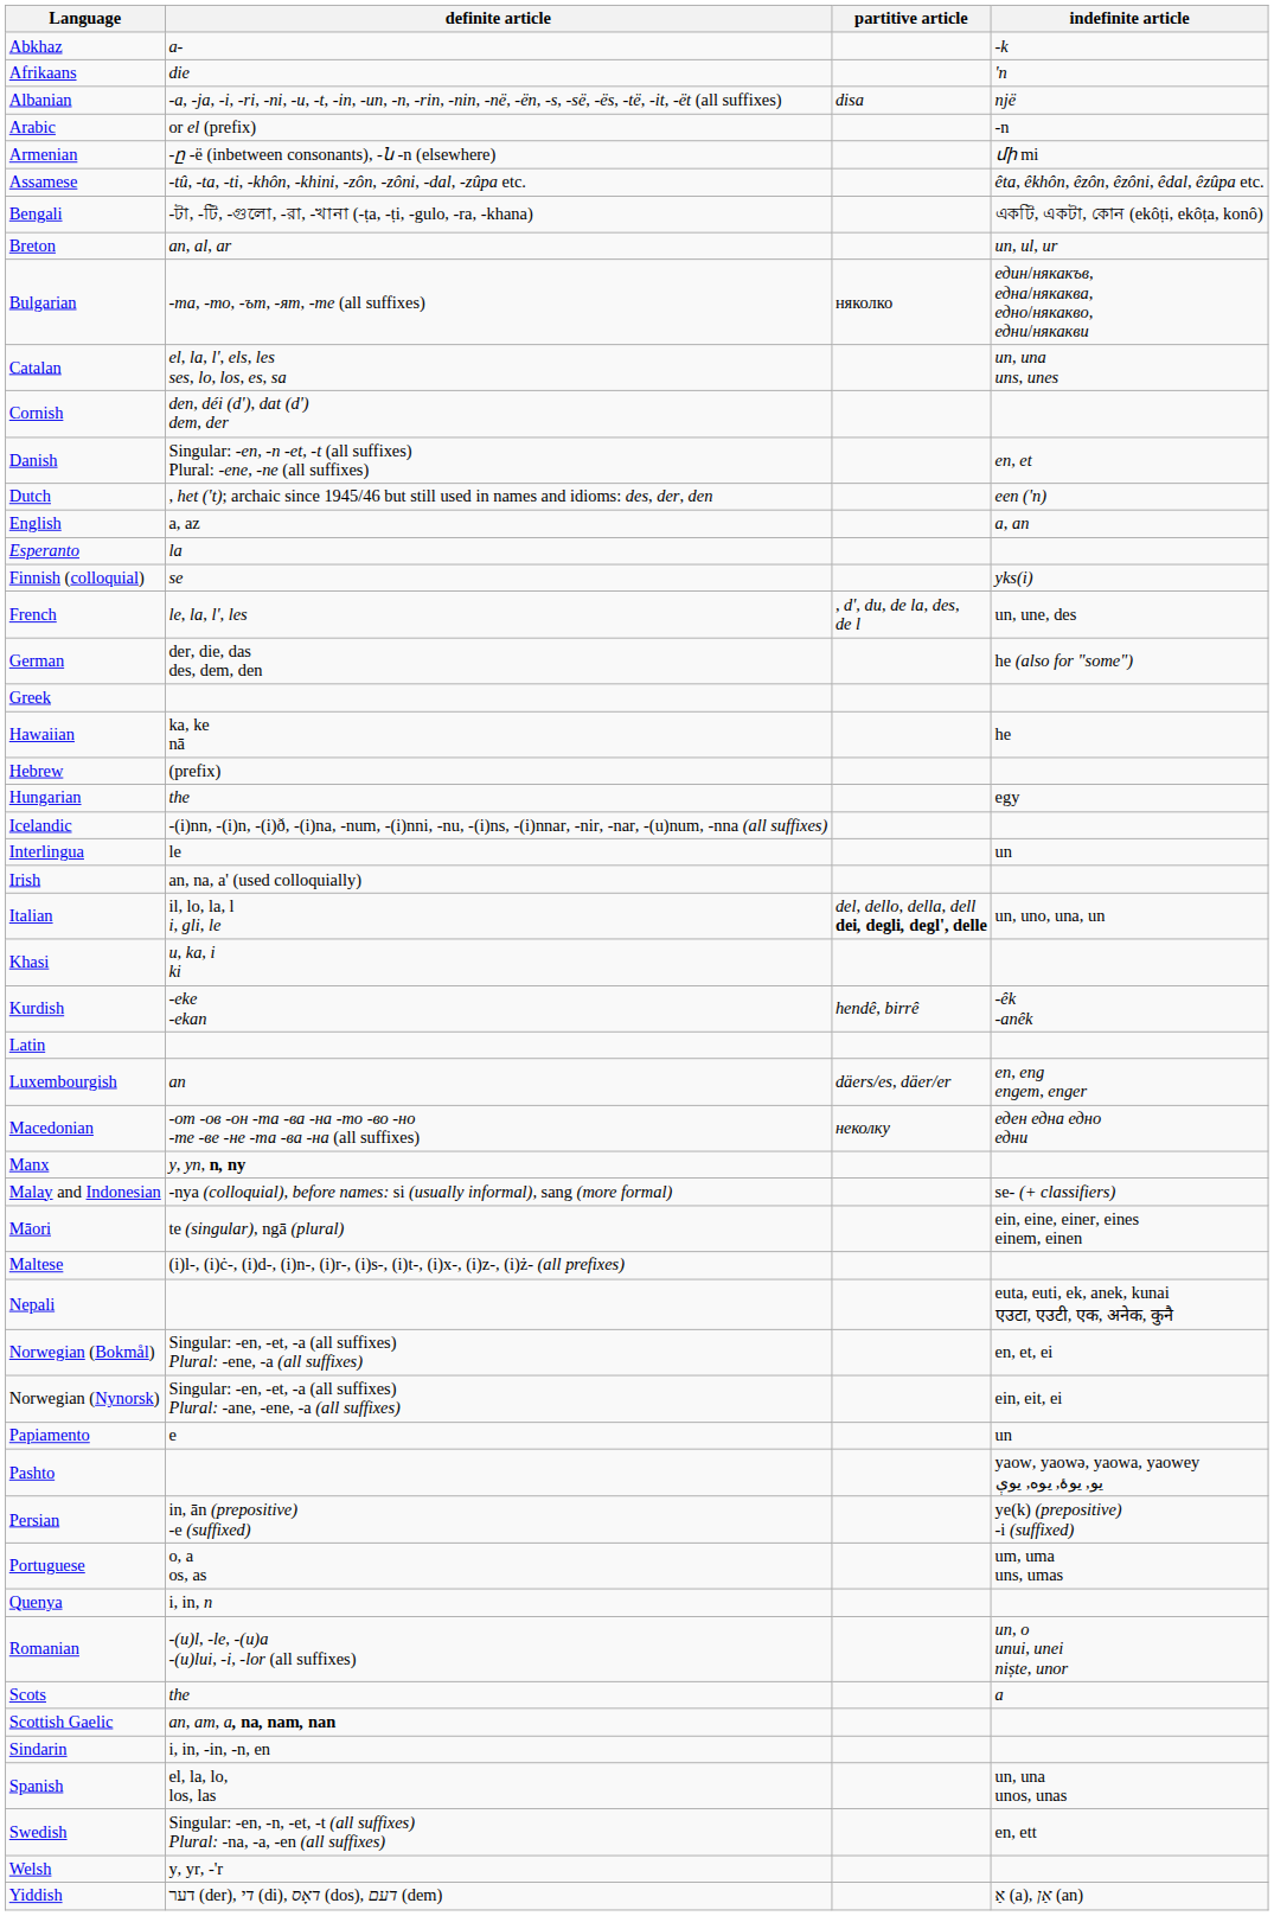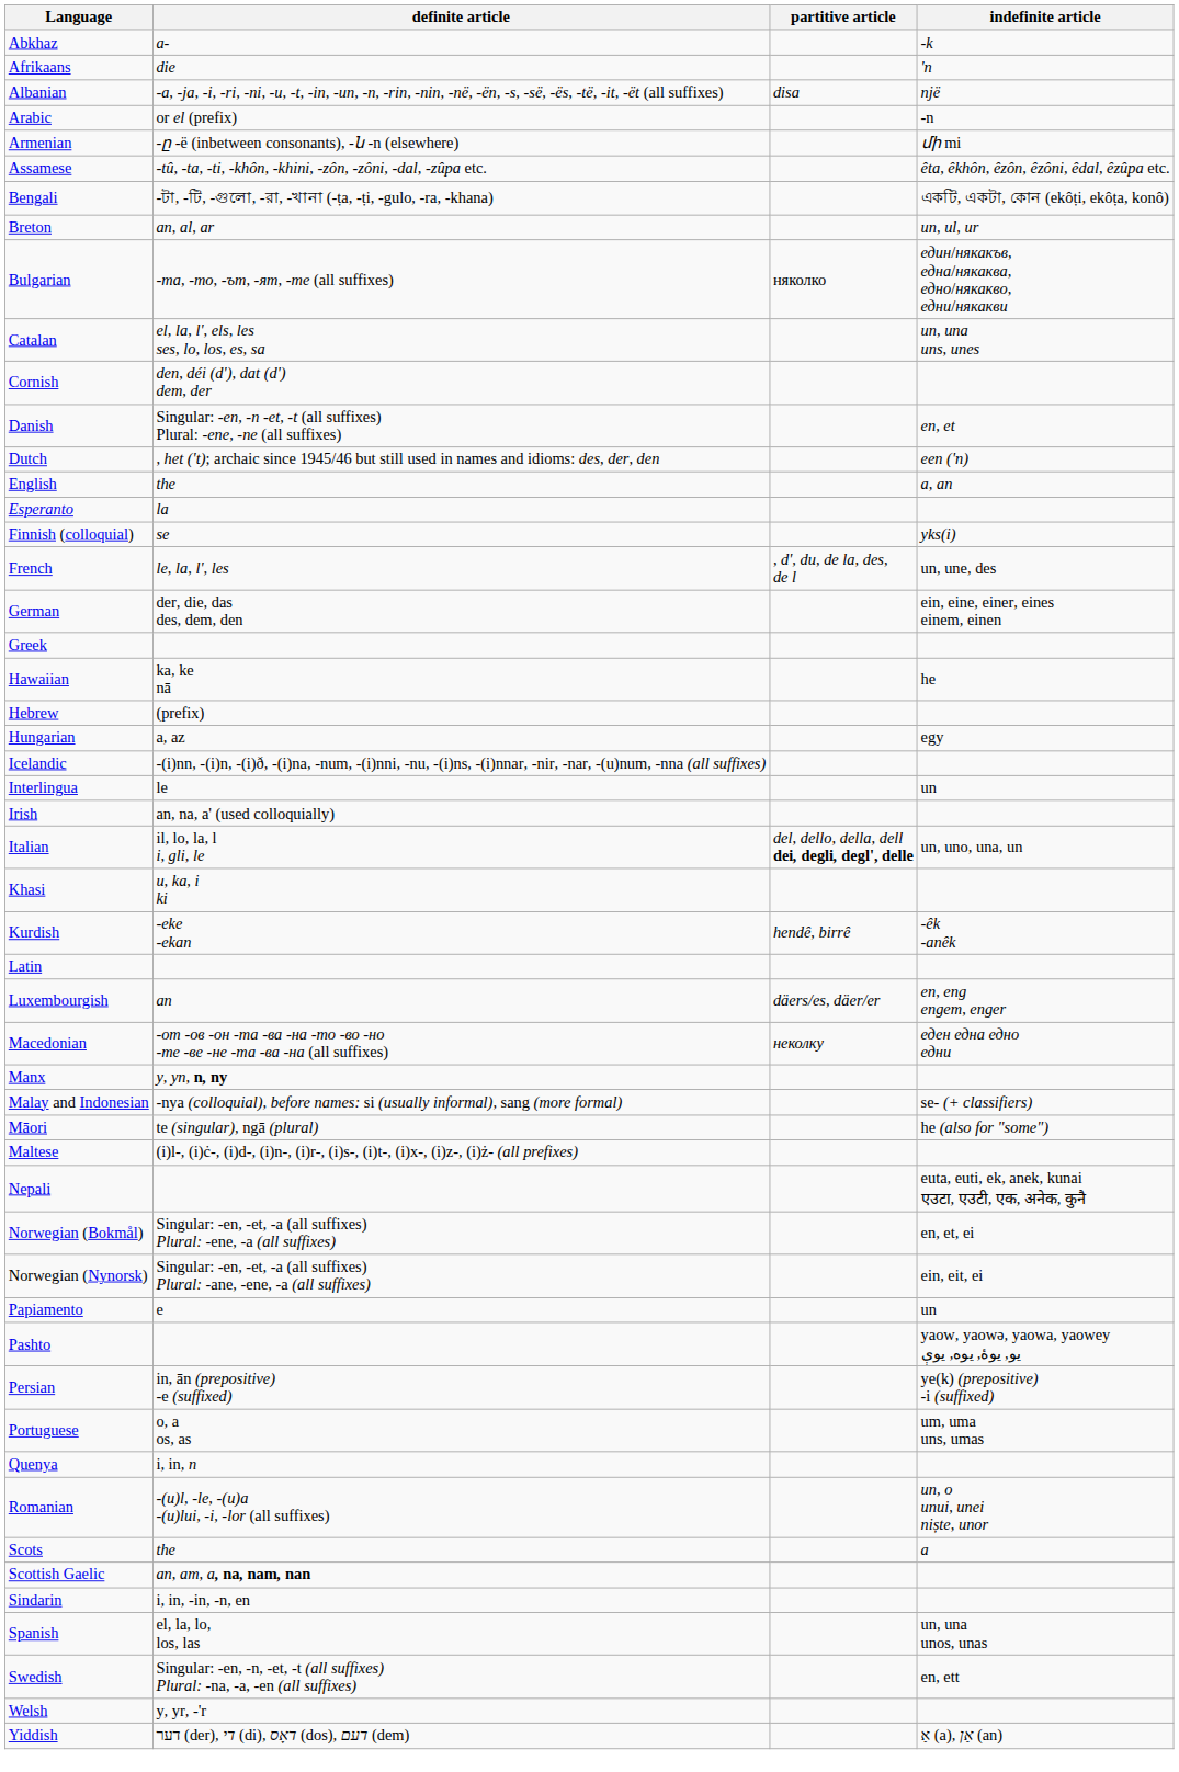English | definite article: a, az -> the
German | indefinite article: he (also for "some") -> ein, eine, einer, eines einem, einen
Hungarian | definite article: the -> a, az
Māori | indefinite article: ein, eine, einer, eines einem, einen -> he (also for "some")
